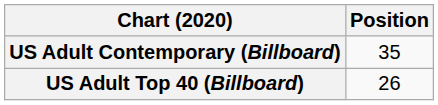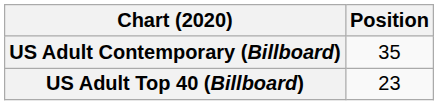US Adult Top 40 (Billboard) | Position: 26 -> 23
